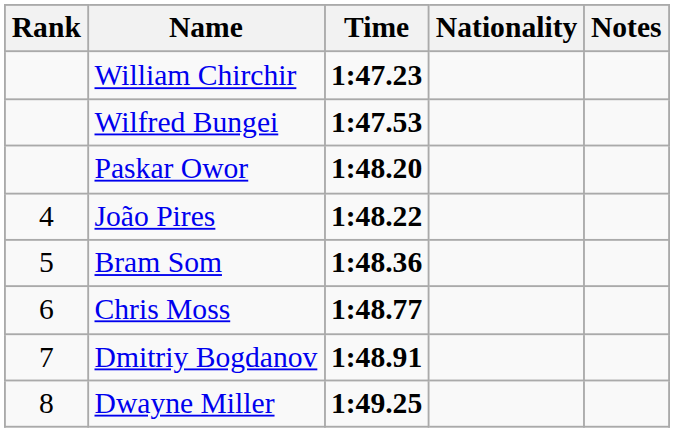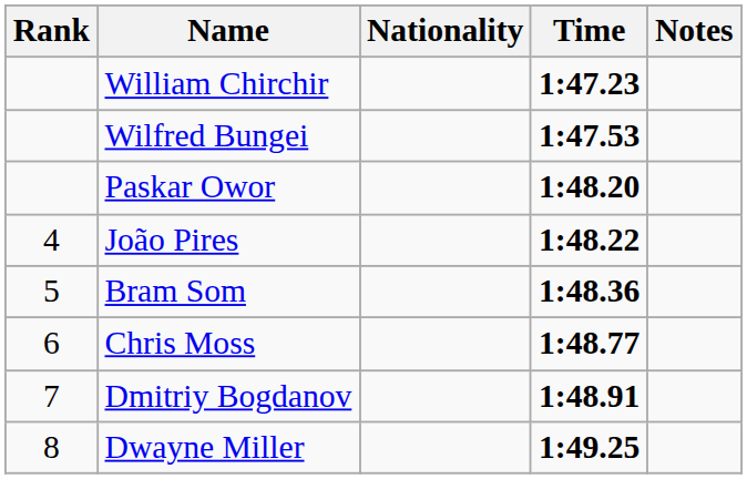columns swapped: Nationality <-> Time
